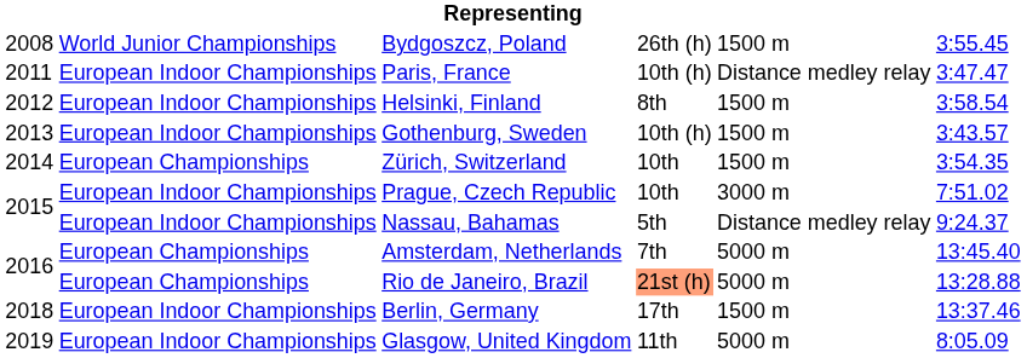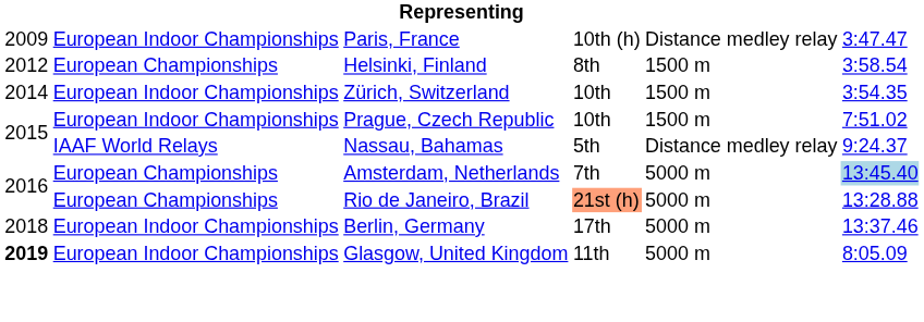- row: 2008 | World Junior Championships | Bydgoszcz, Poland | 26th (h) | 1500 m | 3:55.45
Paris, France | column 1: 2011 -> 2009
Helsinki, Finland | column 2: European Indoor Championships -> European Championships
- row: 2013 | European Indoor Championships | Gothenburg, Sweden | 10th (h) | 1500 m | 3:43.57
Zürich, Switzerland | column 2: European Championships -> European Indoor Championships
Prague, Czech Republic | column 5: 3000 m -> 1500 m
Nassau, Bahamas | column 2: European Indoor Championships -> IAAF World Relays
Amsterdam, Netherlands | column 6: no background -> lightblue background
Berlin, Germany | column 5: 1500 m -> 5000 m
Glasgow, United Kingdom | column 1: normal -> bold
